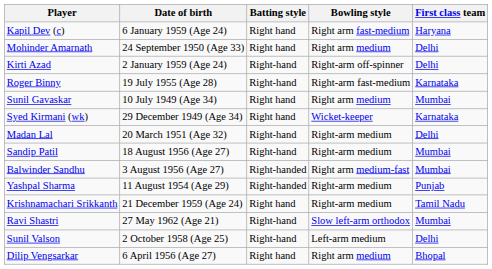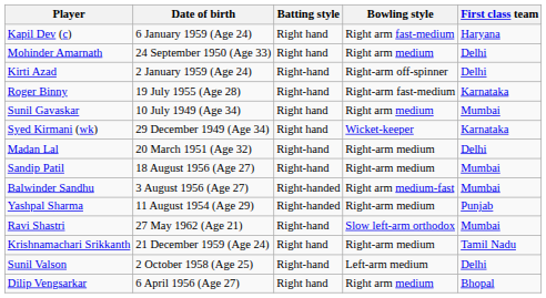rows swapped: Ravi Shastri <-> Krishnamachari Srikkanth
